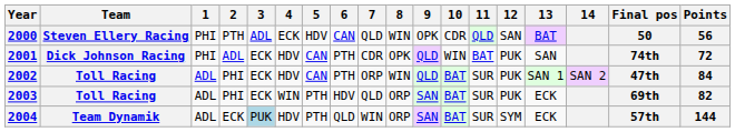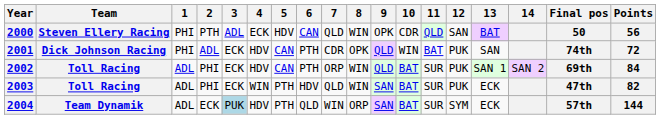2002 | Final pos: 47th -> 69th
2003 | 8: ORP -> WIN
2003 | Final pos: 69th -> 47th
